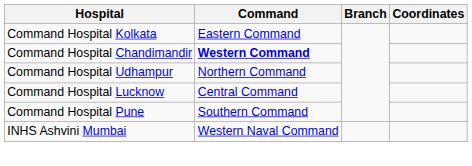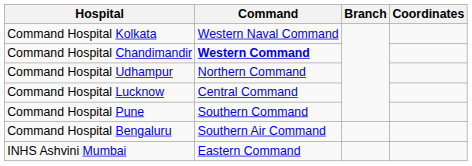Command Hospital Kolkata | Command: Eastern Command -> Western Naval Command
+ row: Command Hospital Bengaluru | Southern Air Command
INHS Ashvini Mumbai | Command: Western Naval Command -> Eastern Command
